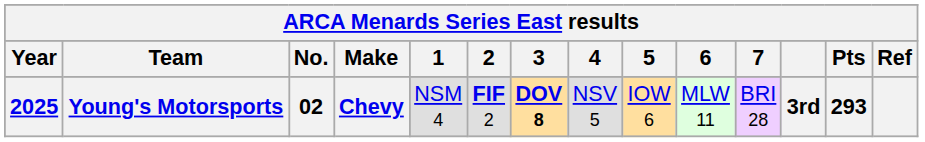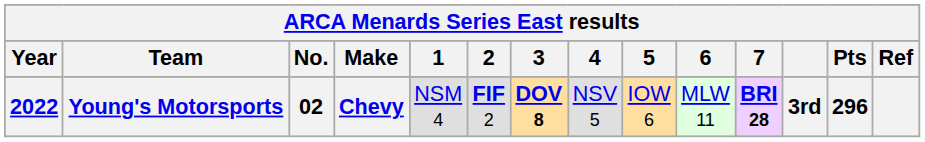Young's Motorsports | Year: 2025 -> 2022
Young's Motorsports | 7: normal -> bold
Young's Motorsports | Pts: 293 -> 296
